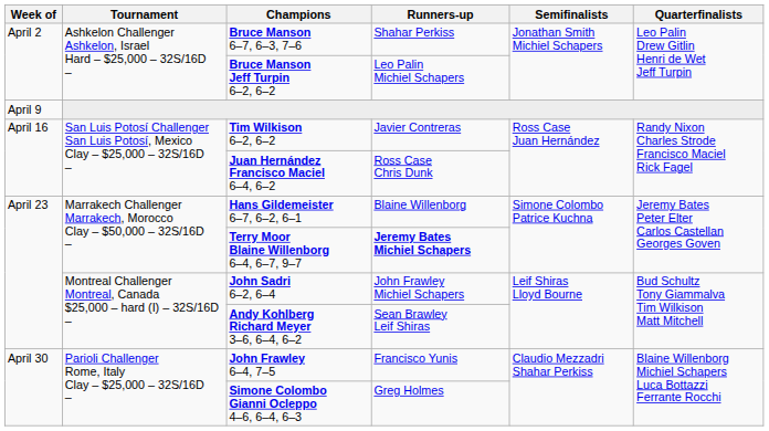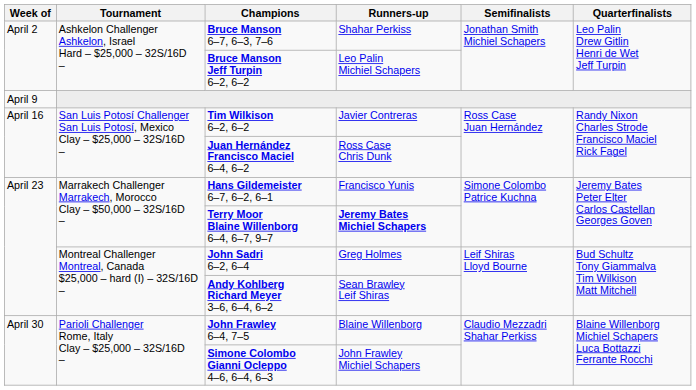Hans Gildemeister 6–7, 6–2, 6–1 | Runners-up: Blaine Willenborg -> Francisco Yunis
John Sadri 6–2, 6–4 | Runners-up: John Frawley Michiel Schapers -> Greg Holmes
John Frawley 6–4, 7–5 | Runners-up: Francisco Yunis -> Blaine Willenborg
Simone Colombo Gianni Ocleppo 4–6, 6–4, 6–3 | Runners-up: Greg Holmes -> John Frawley Michiel Schapers
